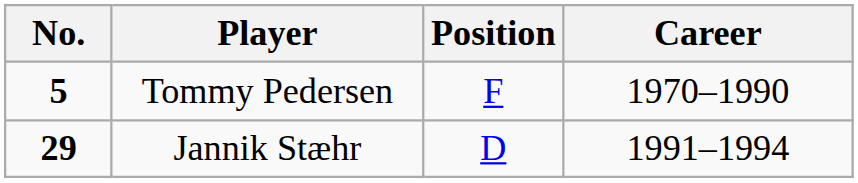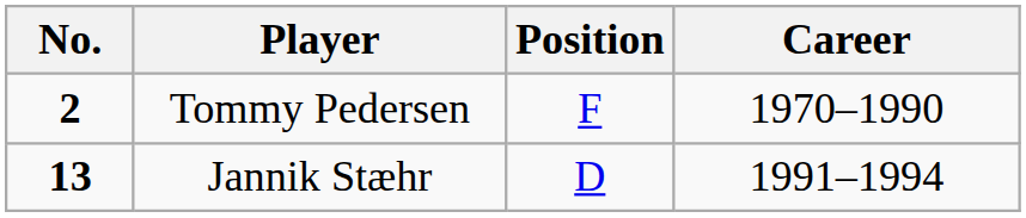Tommy Pedersen | No.: 5 -> 2
Jannik Stæhr | No.: 29 -> 13
